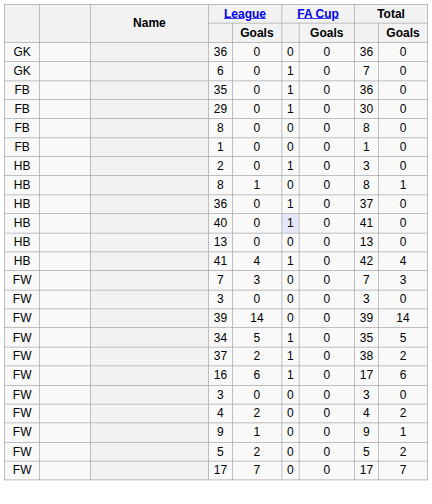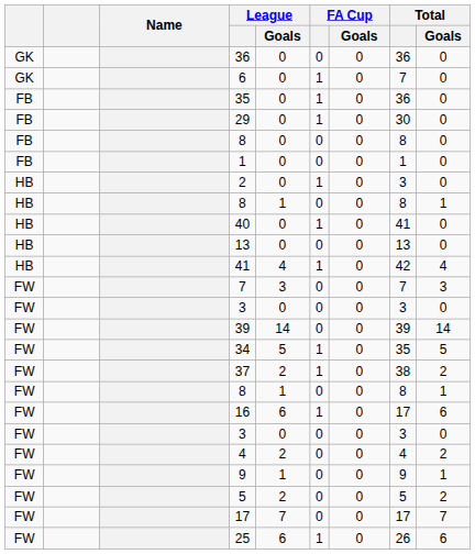- row: HB | 36 | 0 | 1 | 0 | 37 | 0
40 | FA Cup: lavender background -> no background
+ row: FW | 8 | 1 | 0 | 0 | 8 | 1
+ row: FW | 25 | 6 | 1 | 0 | 26 | 6
